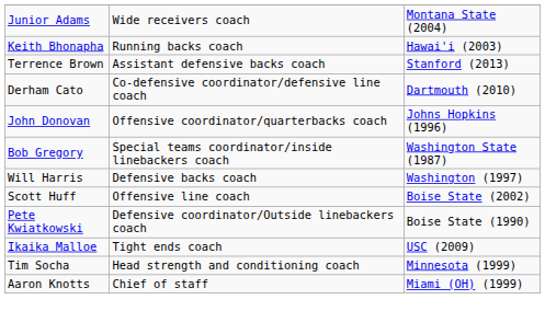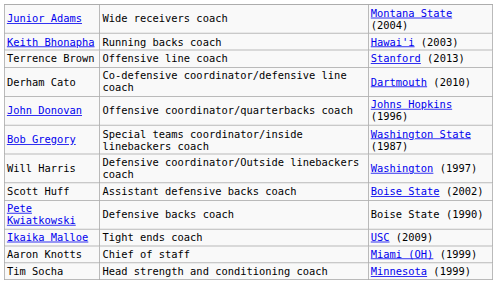Terrence Brown | column 2: Assistant defensive backs coach -> Offensive line coach
Will Harris | column 2: Defensive backs coach -> Defensive coordinator/Outside linebackers coach
Scott Huff | column 2: Offensive line coach -> Assistant defensive backs coach
Pete Kwiatkowski | column 2: Defensive coordinator/Outside linebackers coach -> Defensive backs coach
rows swapped: Tim Socha <-> Aaron Knotts
